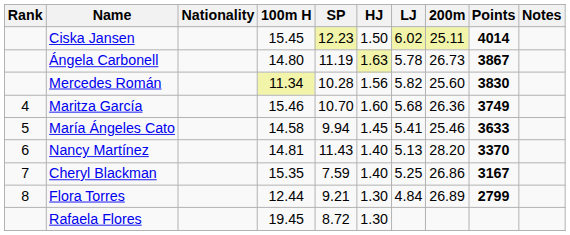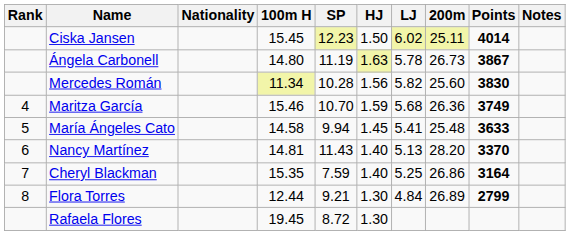Maritza García | HJ: 1.60 -> 1.59
María Ángeles Cato | 200m: 25.46 -> 25.48
Cheryl Blackman | Points: 3167 -> 3164
